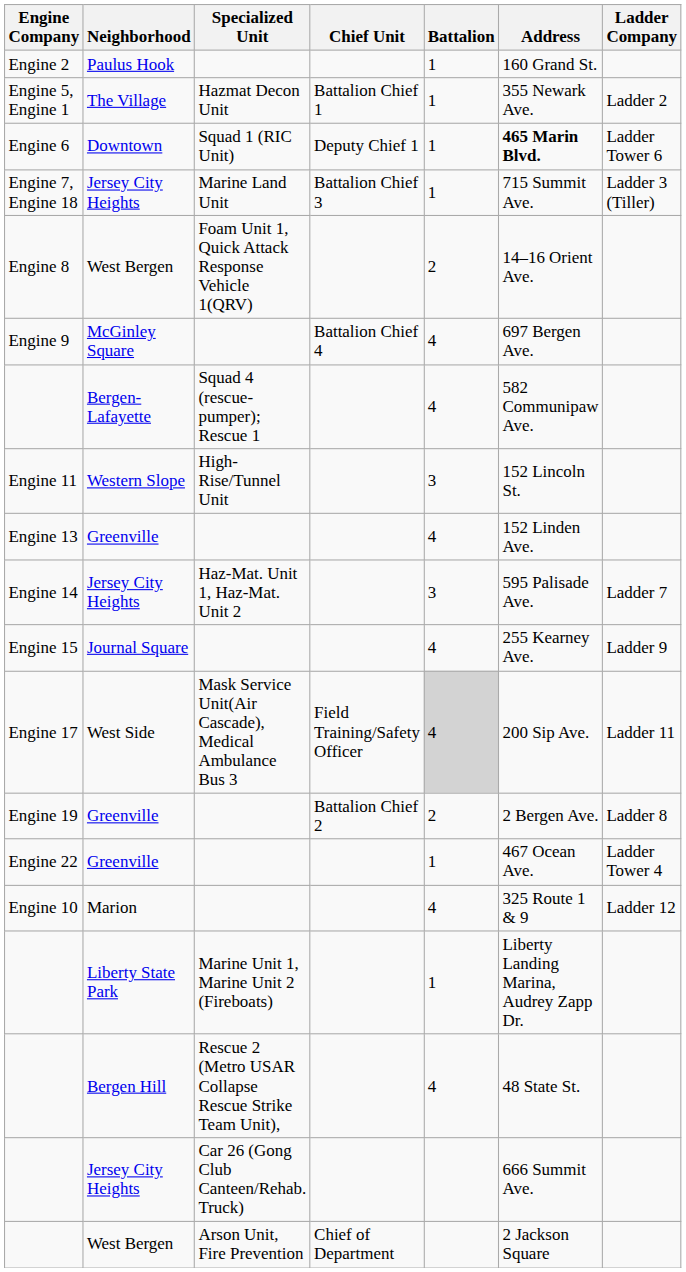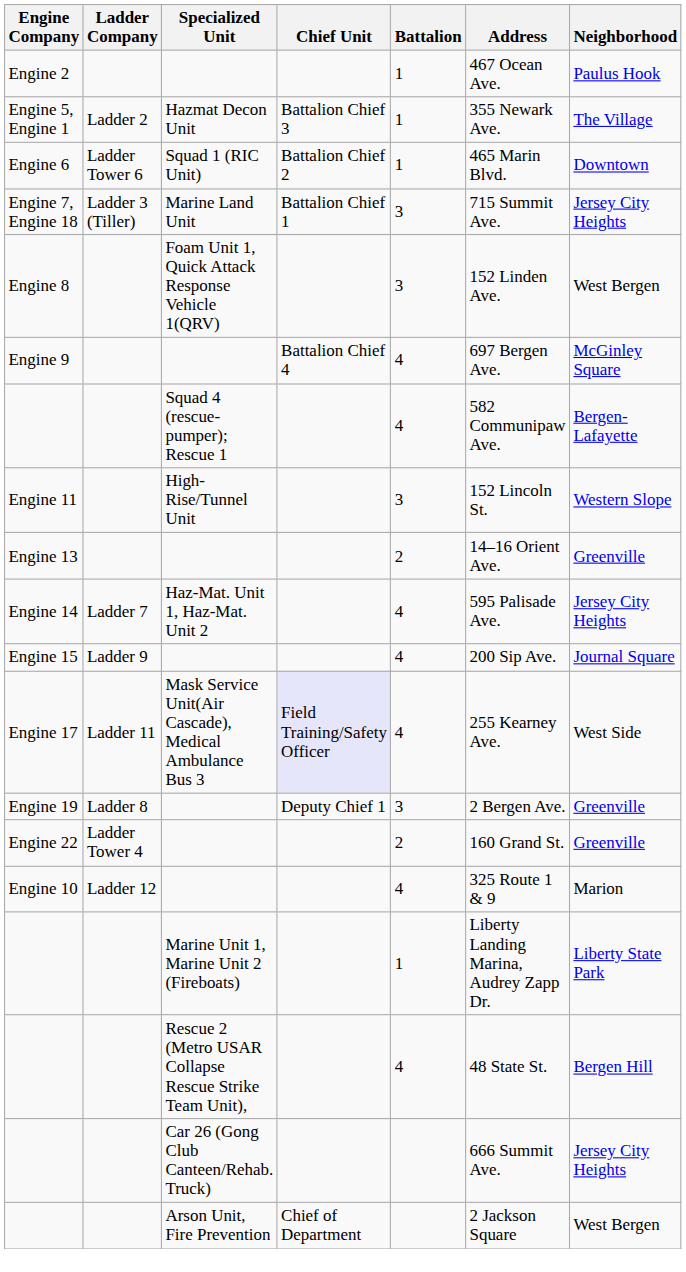columns swapped: Ladder Company <-> Neighborhood
Engine 2 | Address: 160 Grand St. -> 467 Ocean Ave.
Engine 5, Engine 1 | Chief Unit: Battalion Chief 1 -> Battalion Chief 3
Engine 6 | Chief Unit: Deputy Chief 1 -> Battalion Chief 2
Engine 6 | Address: bold -> normal
Engine 7, Engine 18 | Chief Unit: Battalion Chief 3 -> Battalion Chief 1
Engine 7, Engine 18 | Battalion: 1 -> 3
Engine 8 | Battalion: 2 -> 3
Engine 8 | Address: 14–16 Orient Ave. -> 152 Linden Ave.
Engine 13 | Battalion: 4 -> 2
Engine 13 | Address: 152 Linden Ave. -> 14–16 Orient Ave.
Engine 14 | Battalion: 3 -> 4
Engine 15 | Address: 255 Kearney Ave. -> 200 Sip Ave.
Engine 17 | Chief Unit: no background -> lavender background
Engine 17 | Battalion: lightgrey background -> no background
Engine 17 | Address: 200 Sip Ave. -> 255 Kearney Ave.
Engine 19 | Chief Unit: Battalion Chief 2 -> Deputy Chief 1
Engine 19 | Battalion: 2 -> 3
Engine 22 | Battalion: 1 -> 2
Engine 22 | Address: 467 Ocean Ave. -> 160 Grand St.
